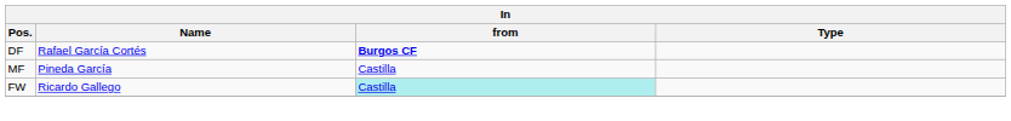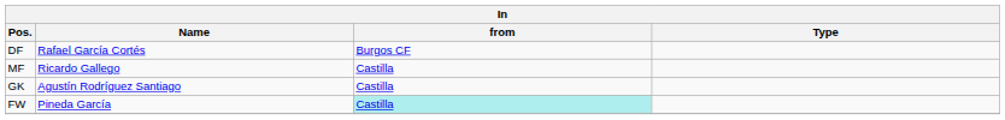DF | from: bold -> normal
MF | Name: Pineda García -> Ricardo Gallego
+ row: GK | Agustín Rodríguez Santiago | Castilla
FW | Name: Ricardo Gallego -> Pineda García
